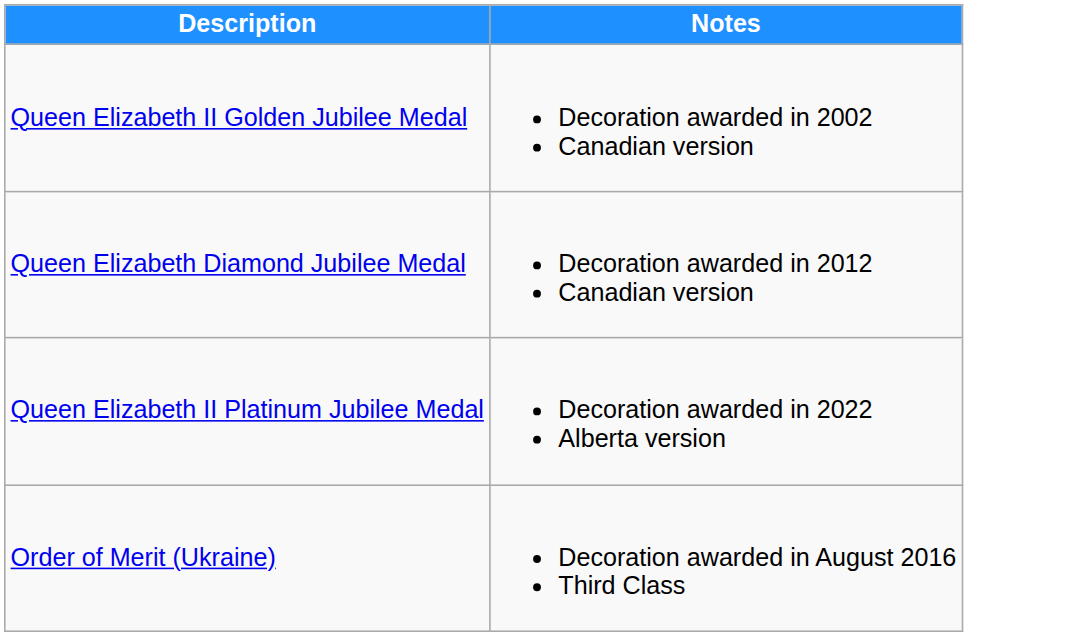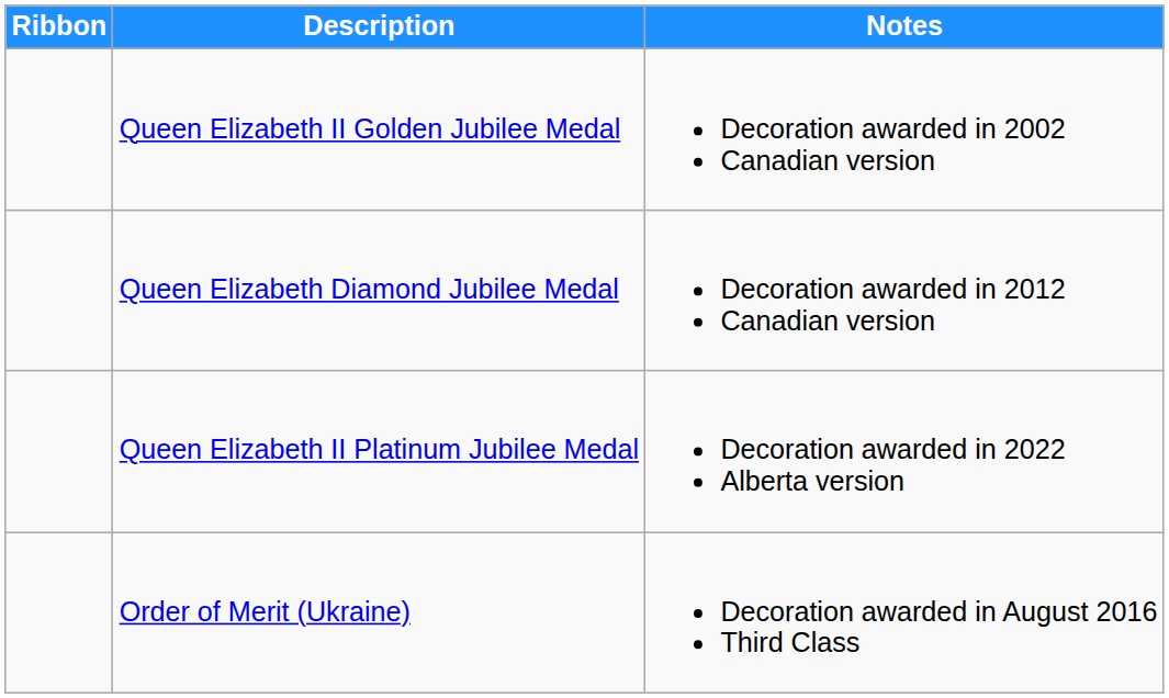+ column: Ribbon
